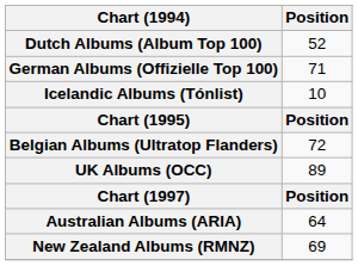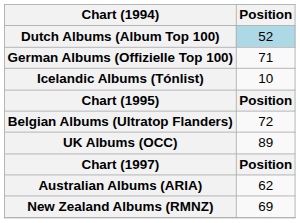Dutch Albums (Album Top 100) | Position: no background -> lightblue background
Australian Albums (ARIA) | Position: 64 -> 62
